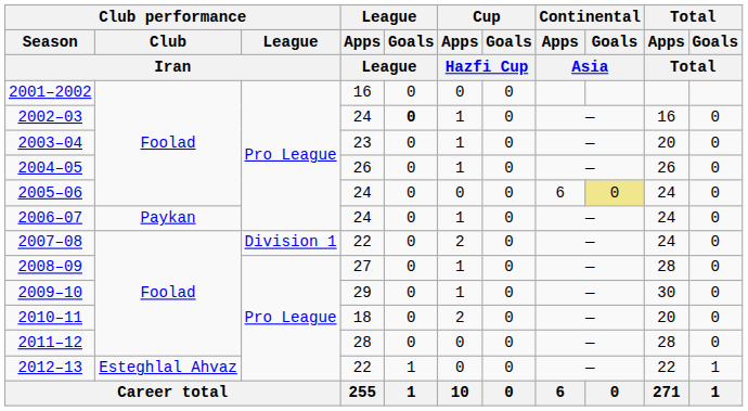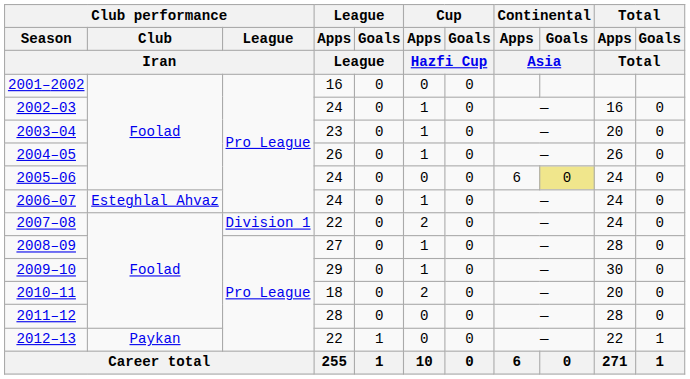2002–03 | League / Goals / League: bold -> normal
2006–07 | Club performance / Club / Iran: Paykan -> Esteghlal Ahvaz
2012–13 | Club performance / Club / Iran: Esteghlal Ahvaz -> Paykan
